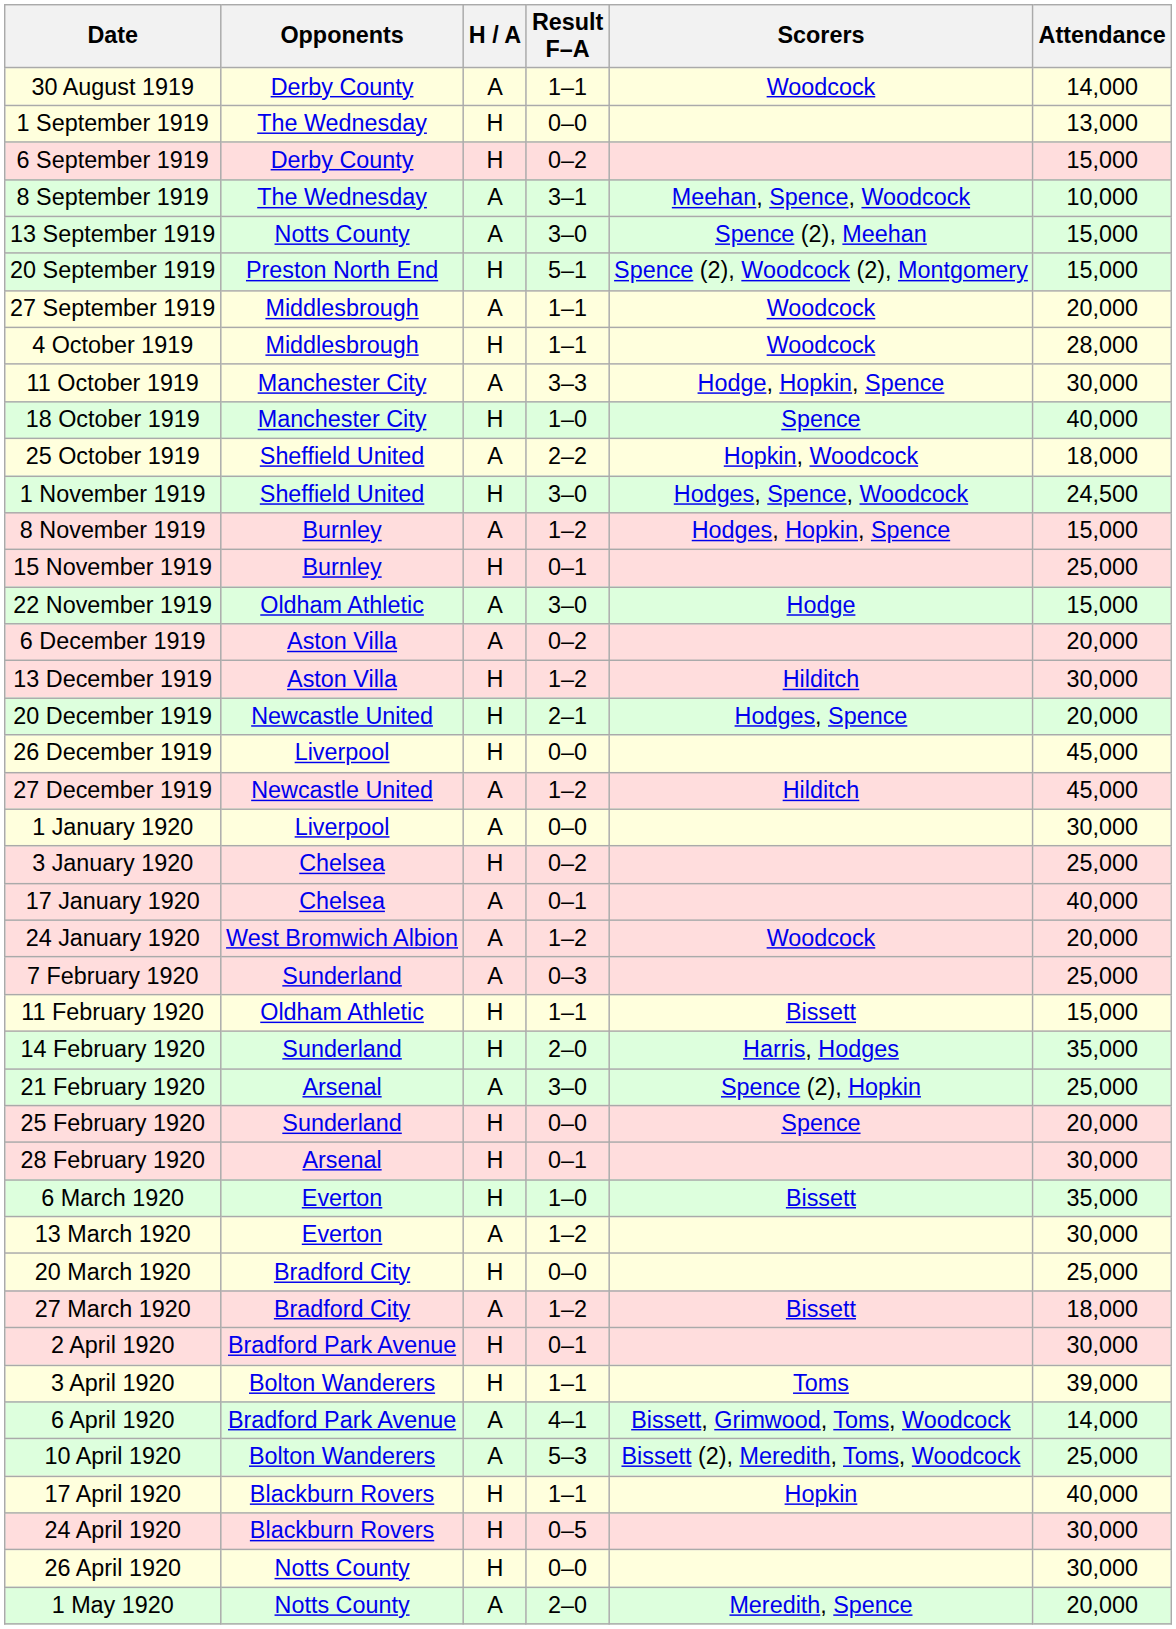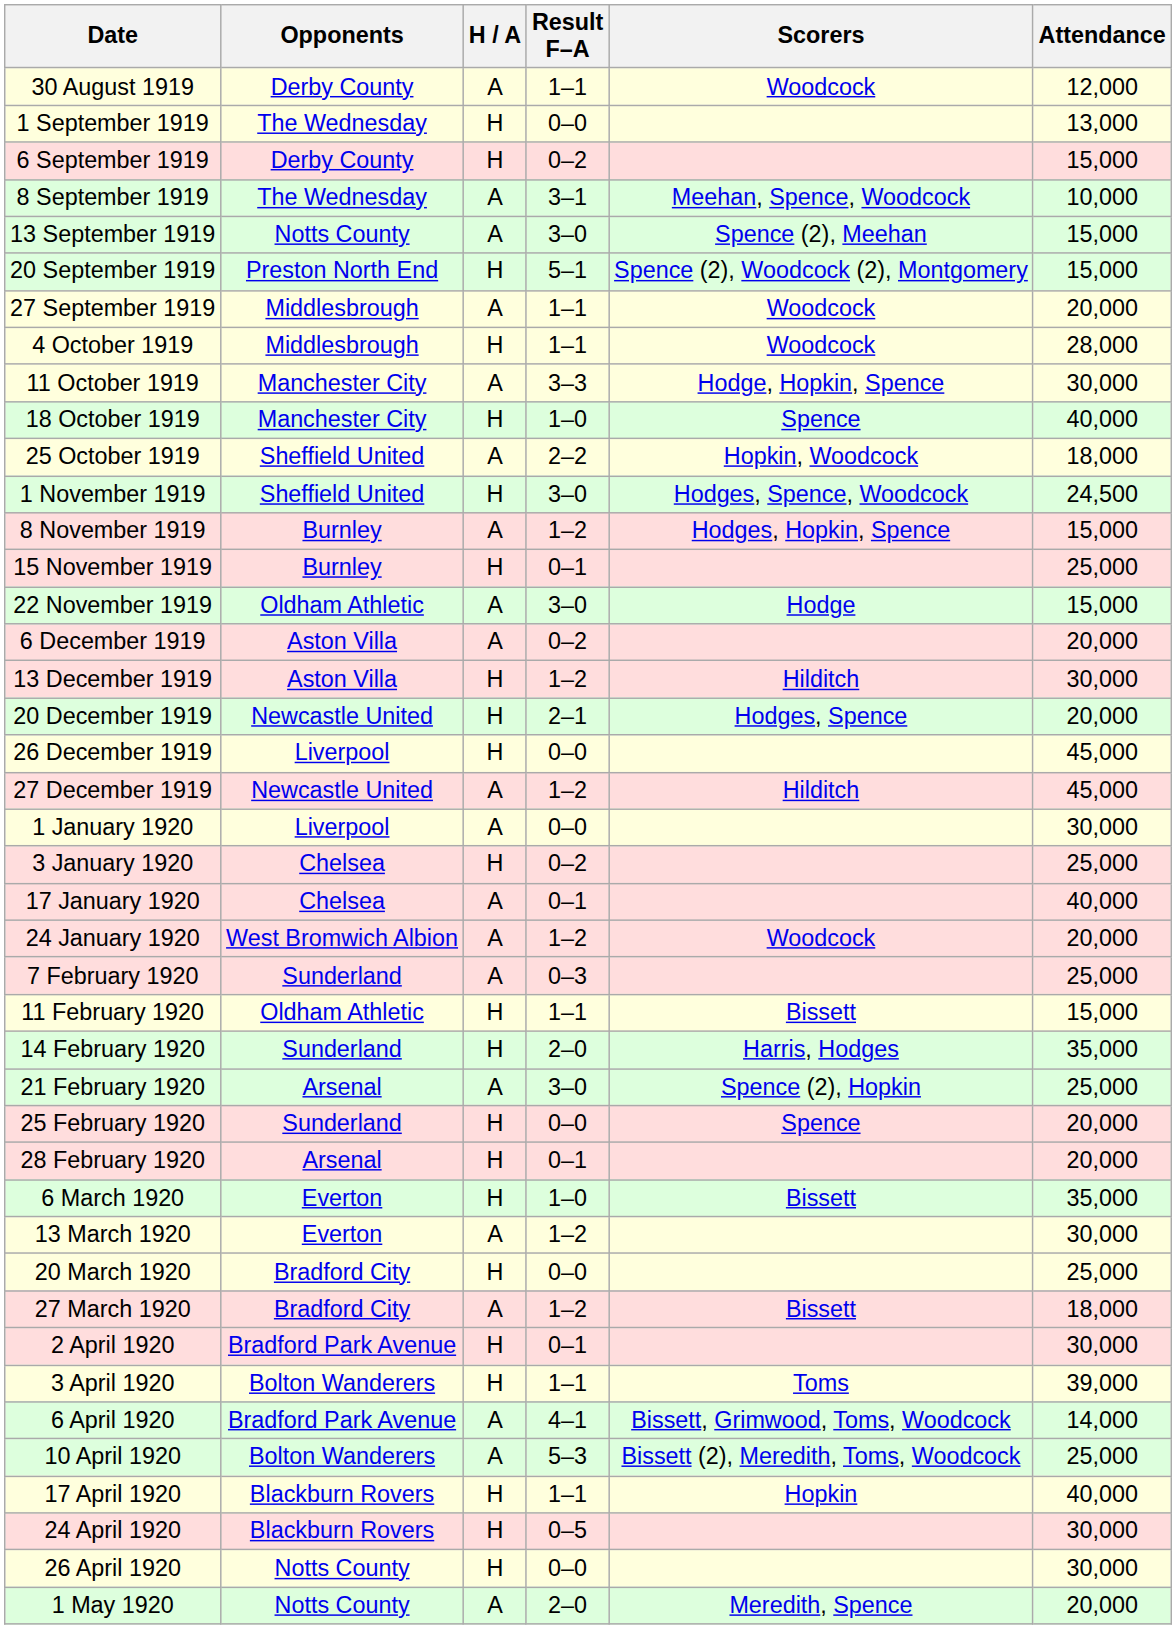30 August 1919 | Attendance: 14,000 -> 12,000
28 February 1920 | Attendance: 30,000 -> 20,000
